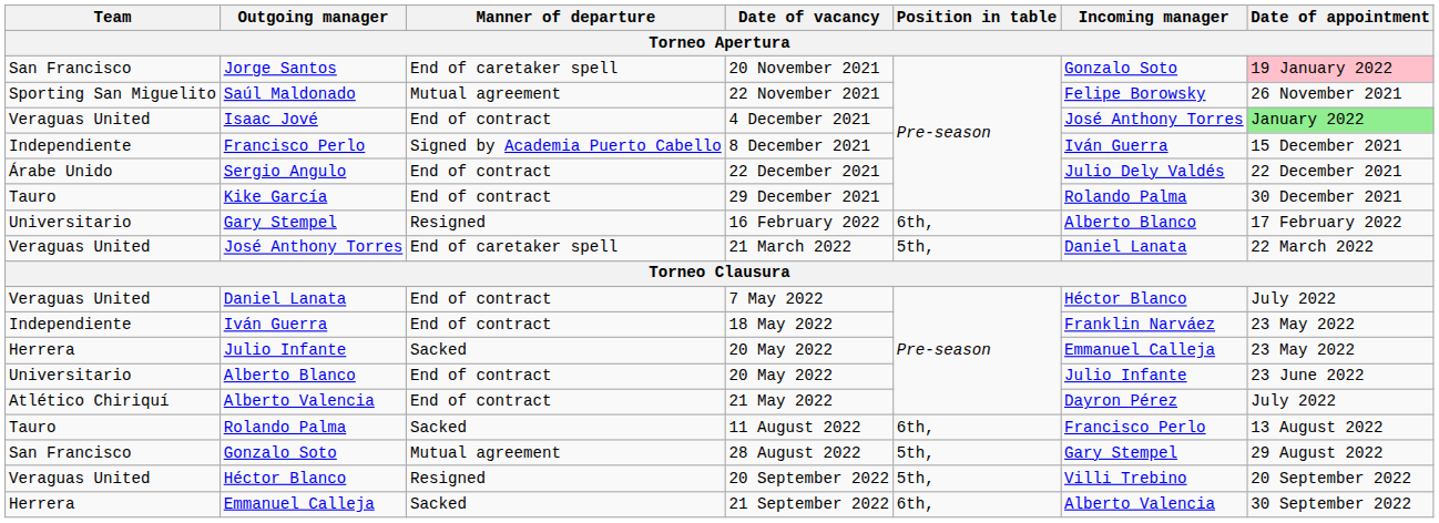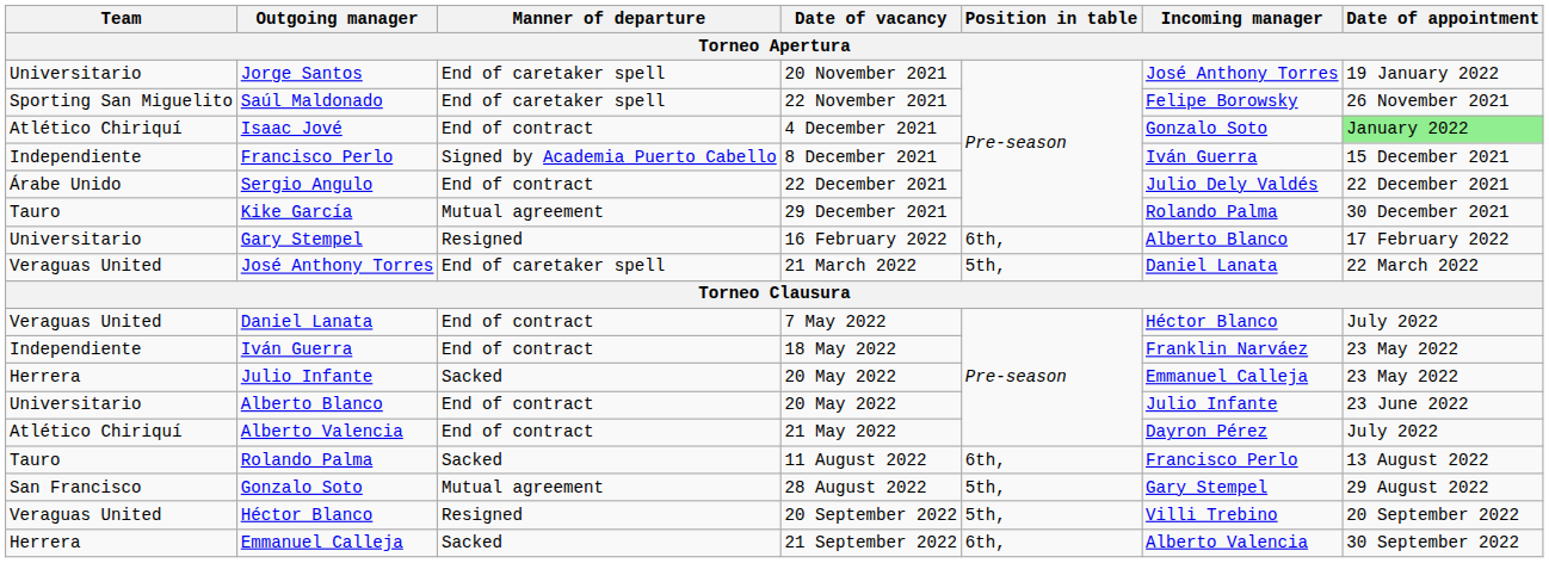Jorge Santos | Team: San Francisco -> Universitario
Jorge Santos | Incoming manager: Gonzalo Soto -> José Anthony Torres
Jorge Santos | Date of appointment: pink background -> no background
Saúl Maldonado | Manner of departure: Mutual agreement -> End of caretaker spell
Isaac Jové | Team: Veraguas United -> Atlético Chiriquí
Isaac Jové | Incoming manager: José Anthony Torres -> Gonzalo Soto
Kike García | Manner of departure: End of contract -> Mutual agreement
